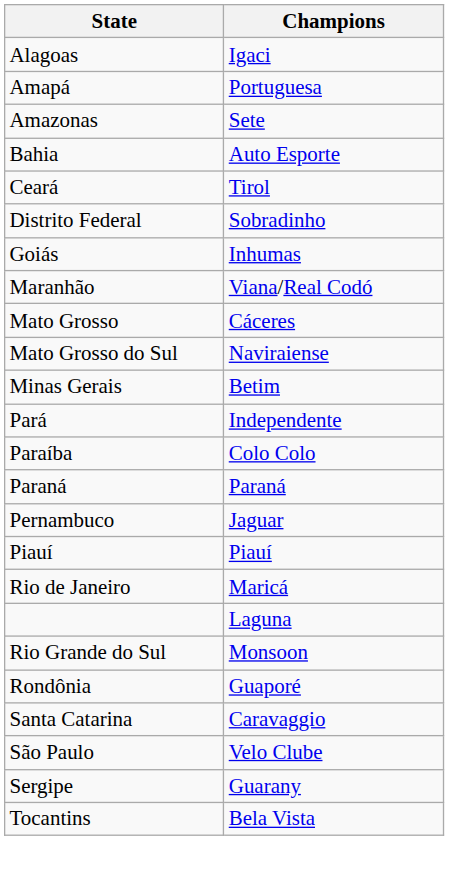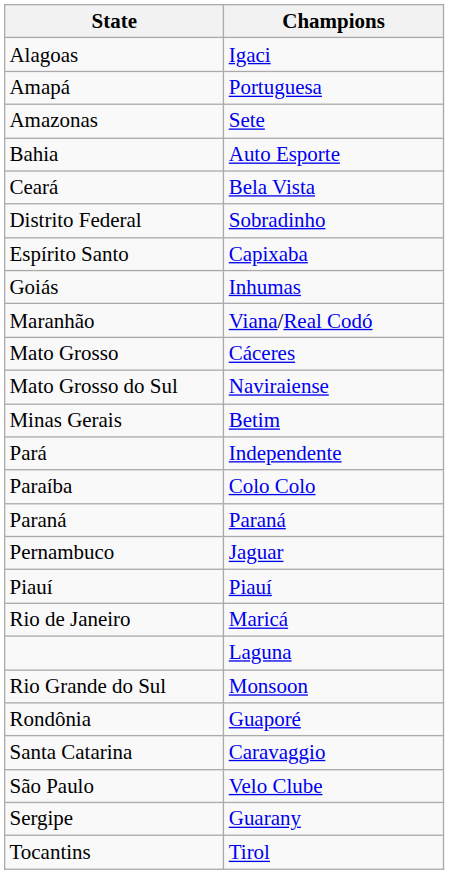Ceará | Champions: Tirol -> Bela Vista
+ row: Espírito Santo | Capixaba
Tocantins | Champions: Bela Vista -> Tirol
